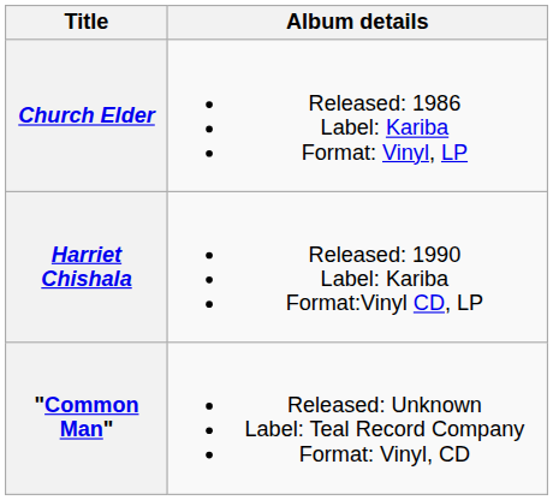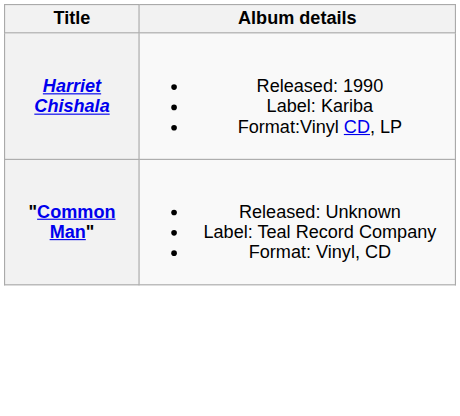- row: Church Elder | Released: 1986 Label: Kariba Format: Vinyl, LP
